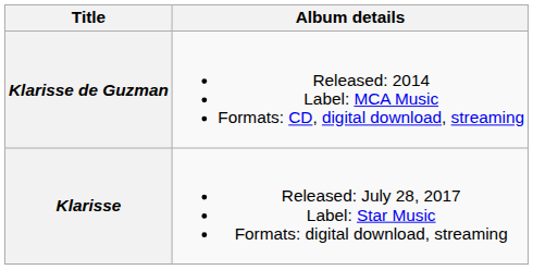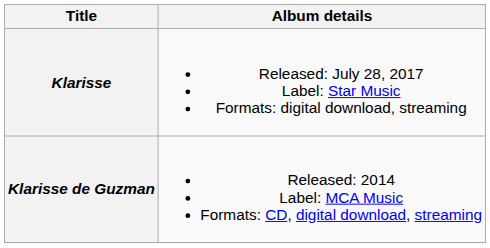rows swapped: Klarisse de Guzman <-> Klarisse
